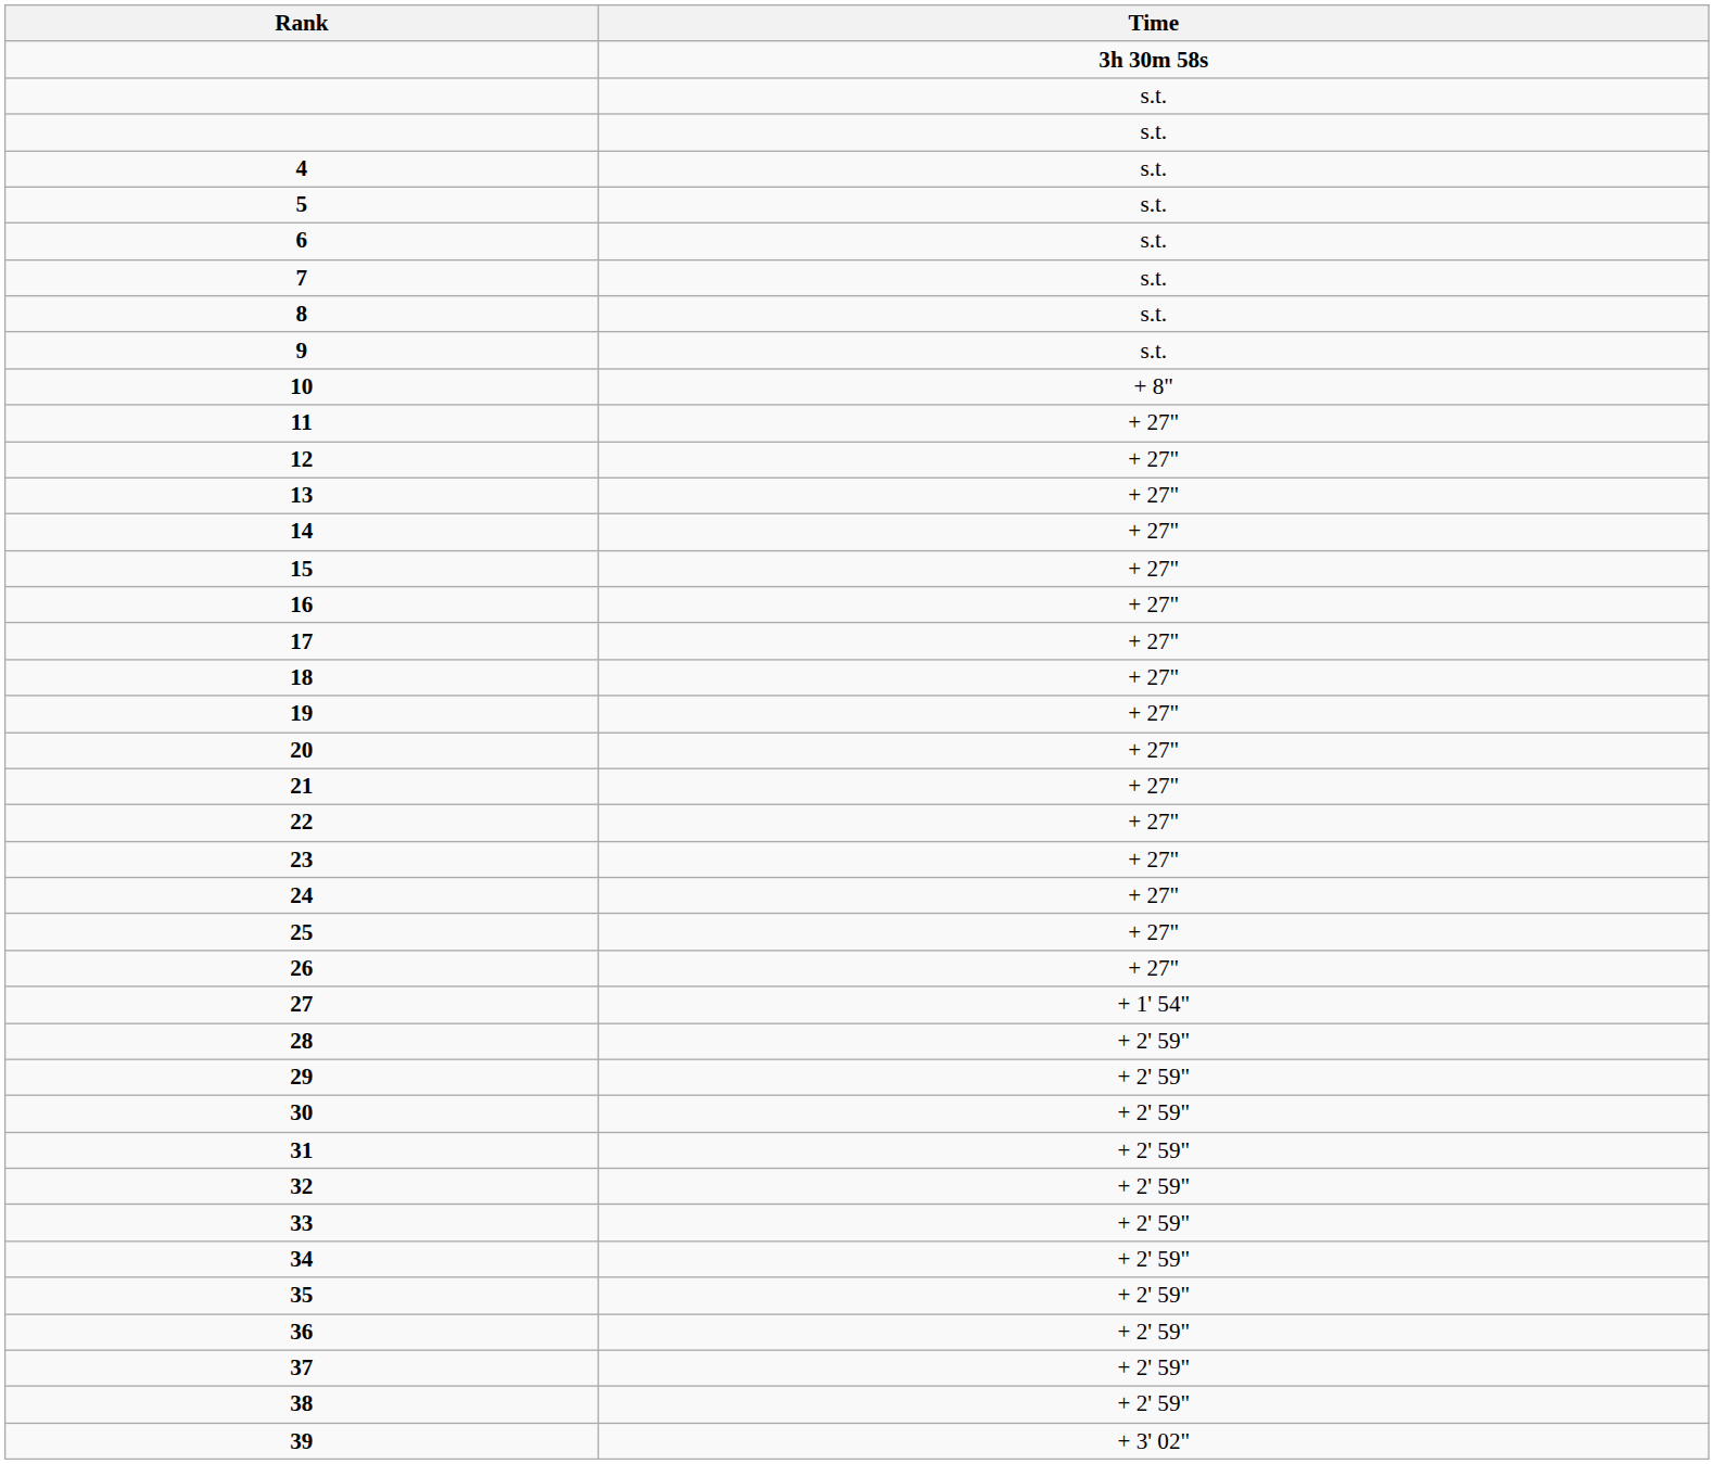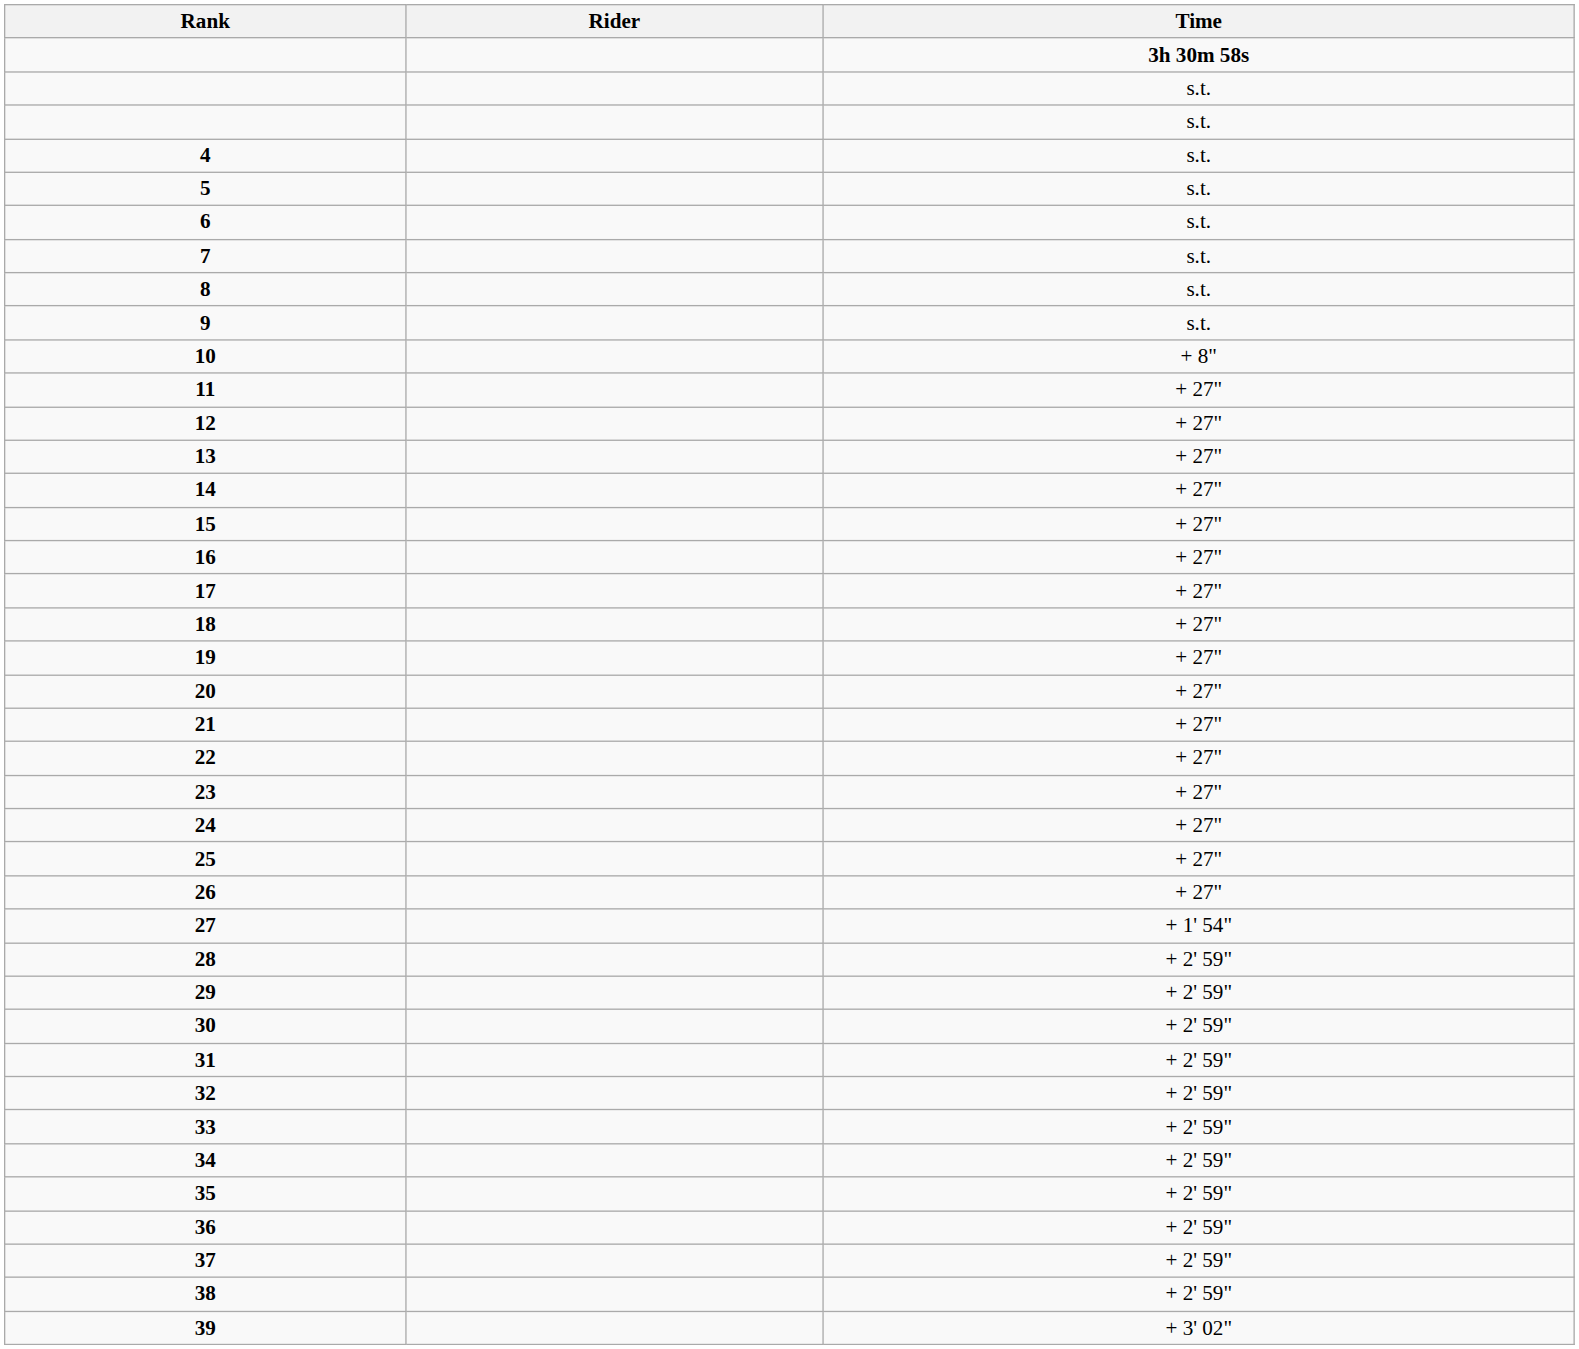+ column: Rider
